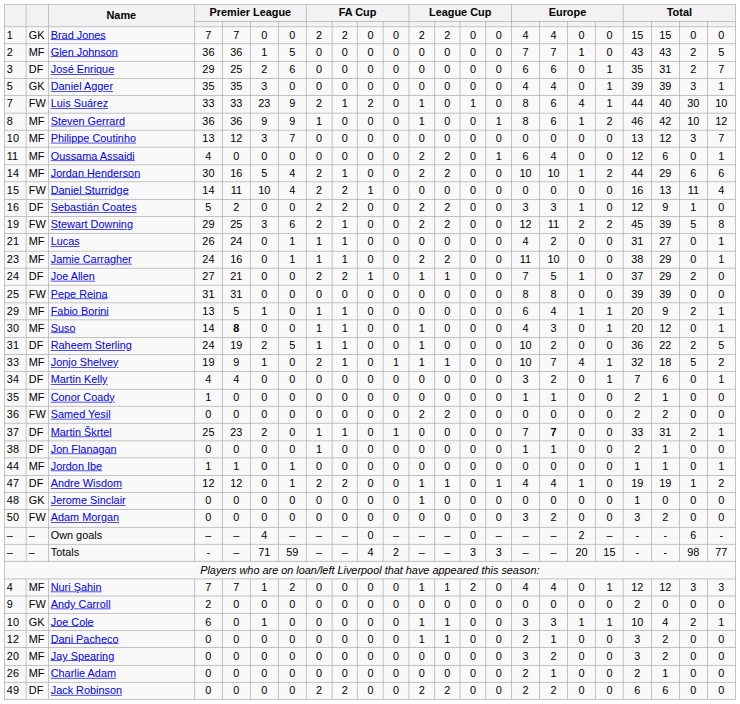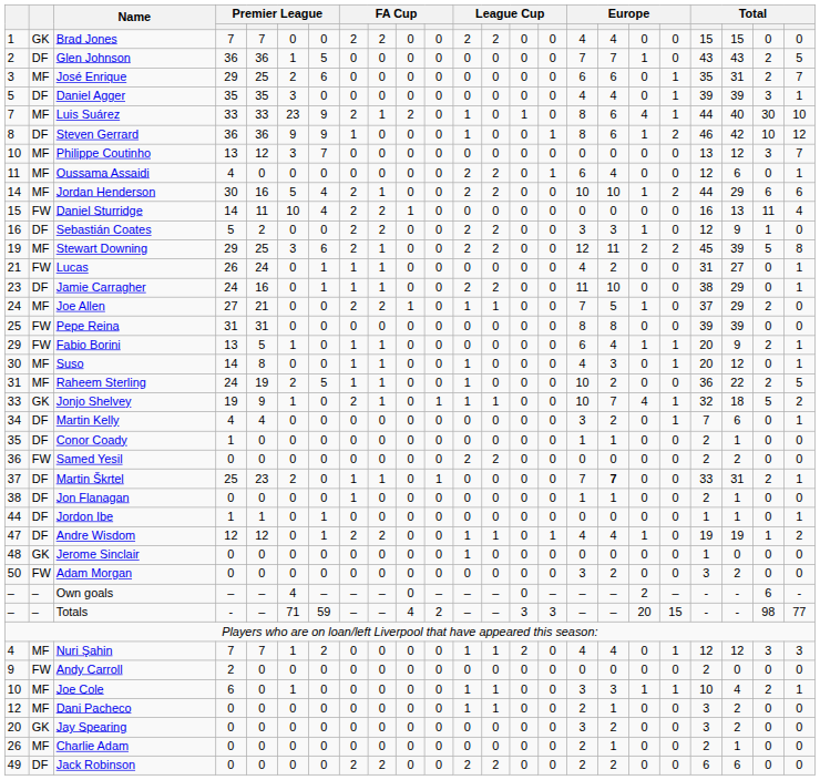Glen Johnson | column 2: MF -> DF
José Enrique | column 2: DF -> MF
Daniel Agger | column 2: GK -> DF
Luis Suárez | column 2: FW -> MF
Steven Gerrard | column 2: MF -> DF
Stewart Downing | column 2: FW -> MF
Lucas | column 2: MF -> FW
Jamie Carragher | column 2: MF -> DF
Joe Allen | column 2: DF -> MF
Fabio Borini | column 2: MF -> FW
Suso | column 5: bold -> normal
Raheem Sterling | column 2: DF -> MF
Jonjo Shelvey | column 2: MF -> GK
Conor Coady | column 2: MF -> DF
Jordon Ibe | column 2: MF -> DF
Joe Cole | column 2: GK -> MF
Jay Spearing | column 2: MF -> GK
